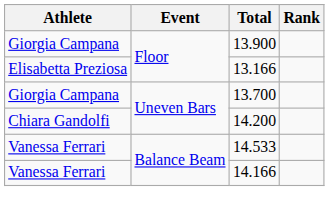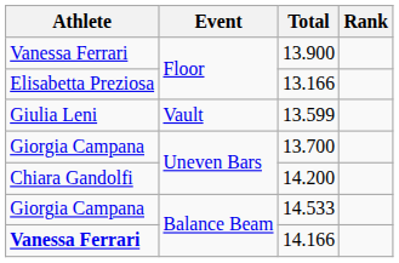13.900 | Athlete: Giorgia Campana -> Vanessa Ferrari
+ row: Giulia Leni | Vault | 13.599
14.533 | Athlete: Vanessa Ferrari -> Giorgia Campana
14.166 | Athlete: normal -> bold
